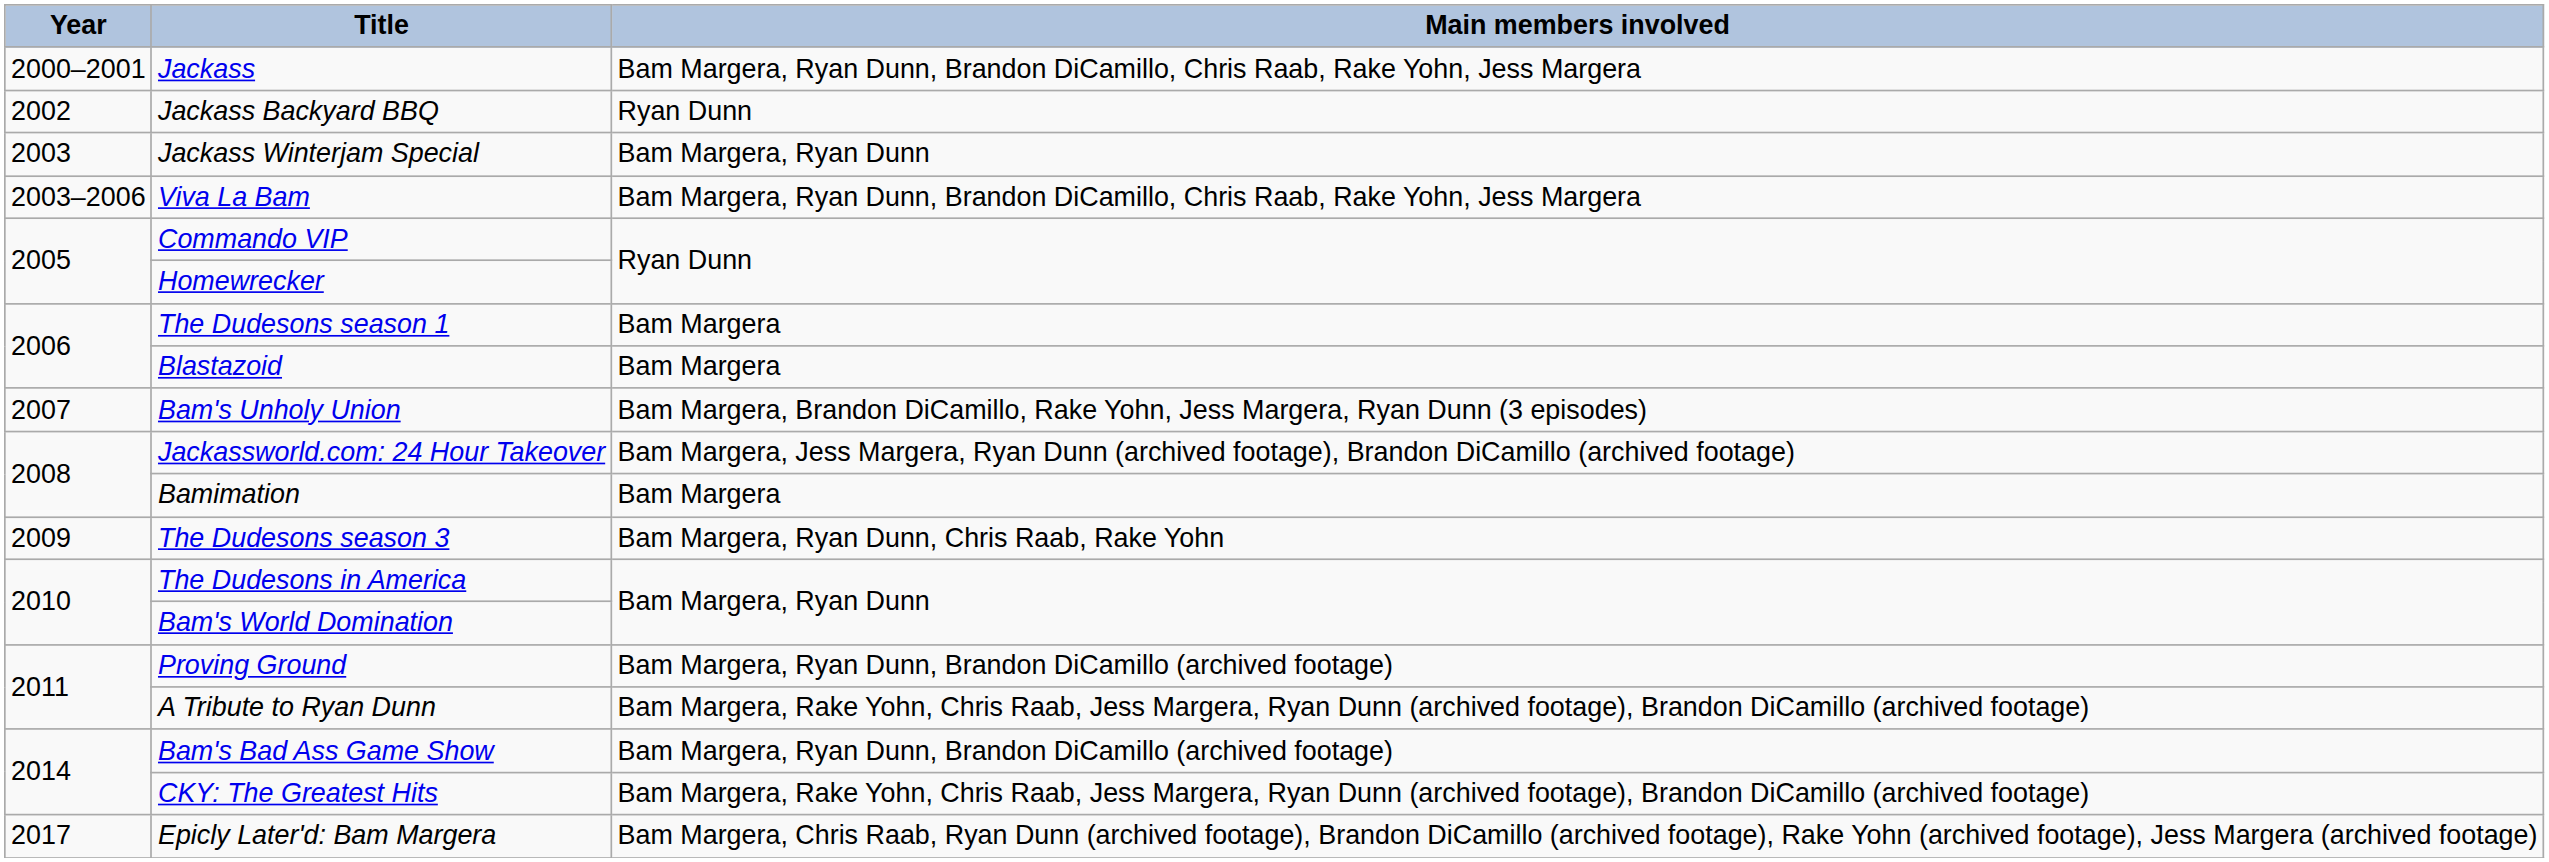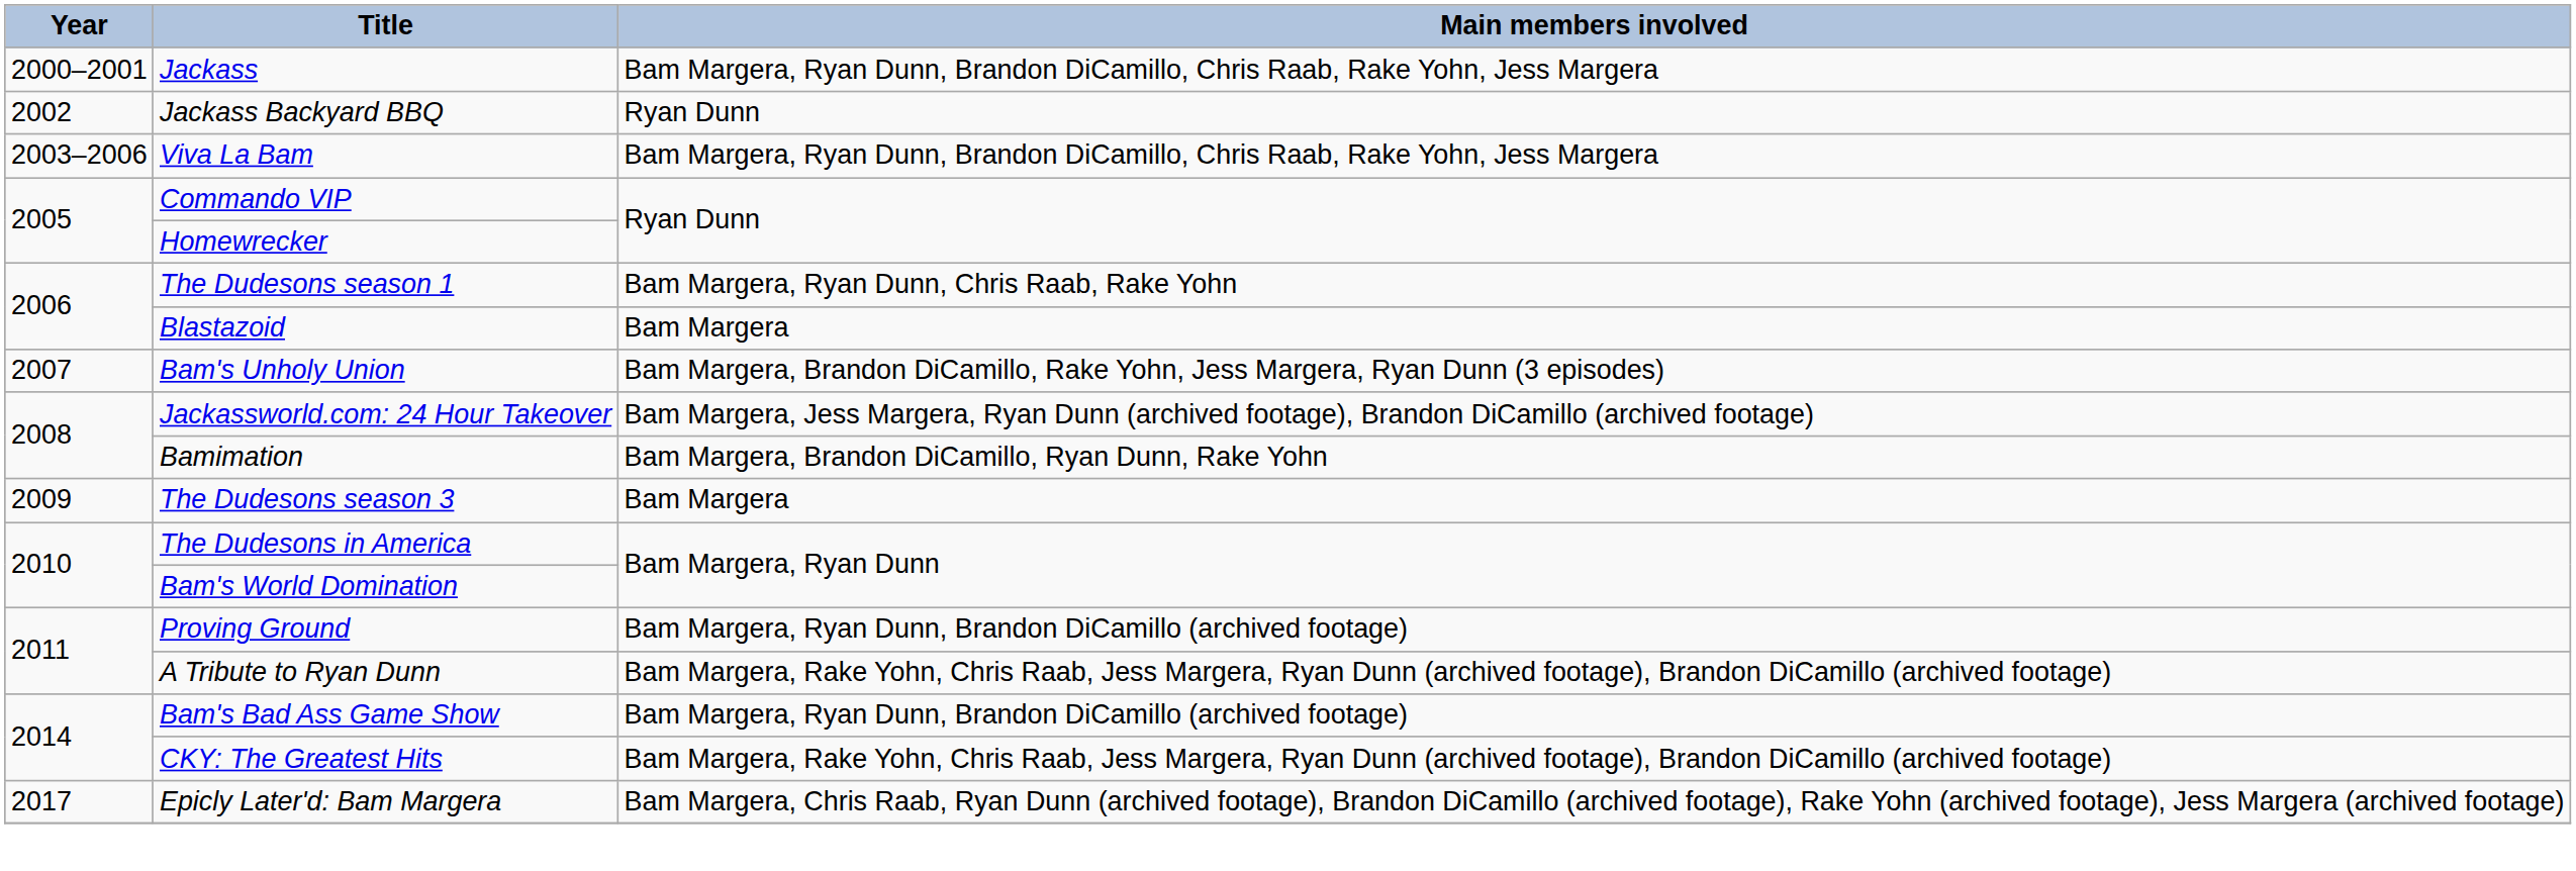- row: 2003 | Jackass Winterjam Special | Bam Margera, Ryan Dunn
The Dudesons season 1 | Main members involved: Bam Margera -> Bam Margera, Ryan Dunn, Chris Raab, Rake Yohn
Bamimation | Main members involved: Bam Margera -> Bam Margera, Brandon DiCamillo, Ryan Dunn, Rake Yohn
The Dudesons season 3 | Main members involved: Bam Margera, Ryan Dunn, Chris Raab, Rake Yohn -> Bam Margera
